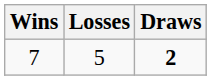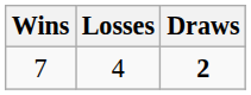7 | Losses: 5 -> 4
